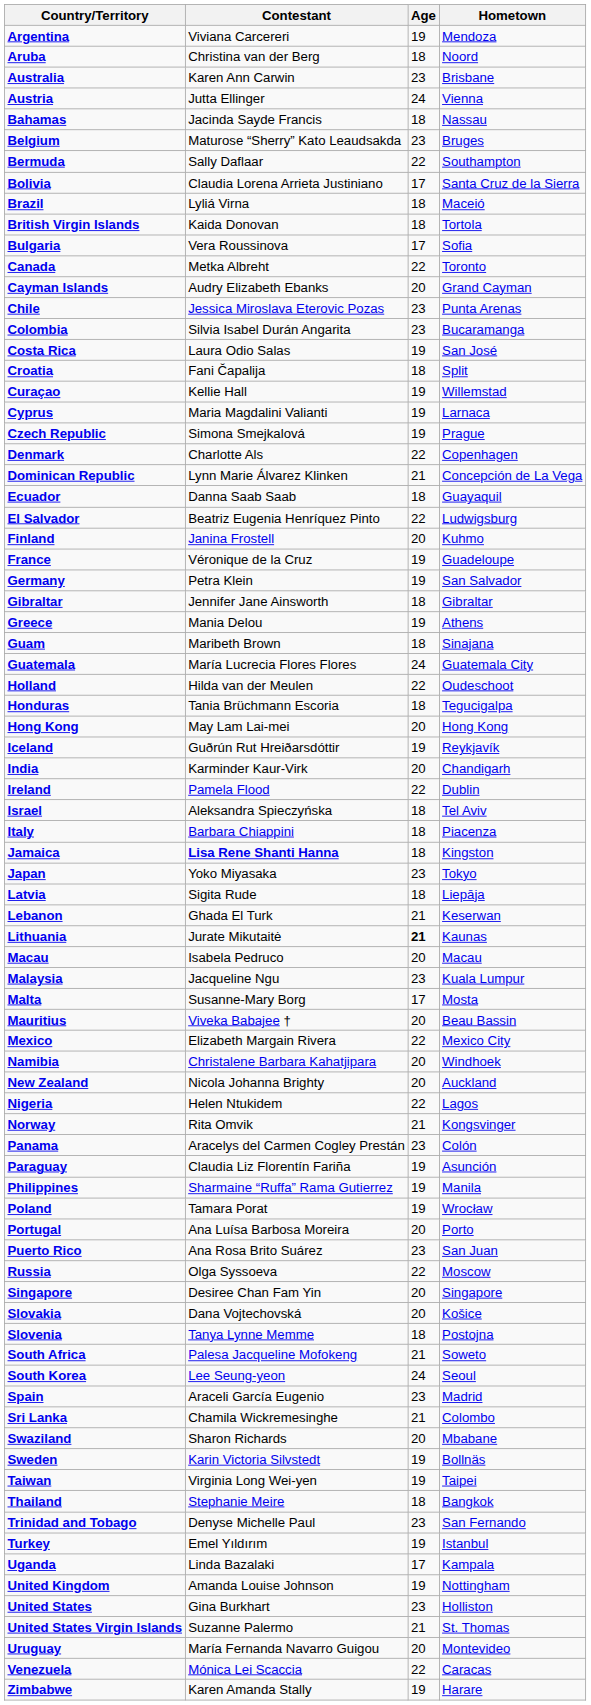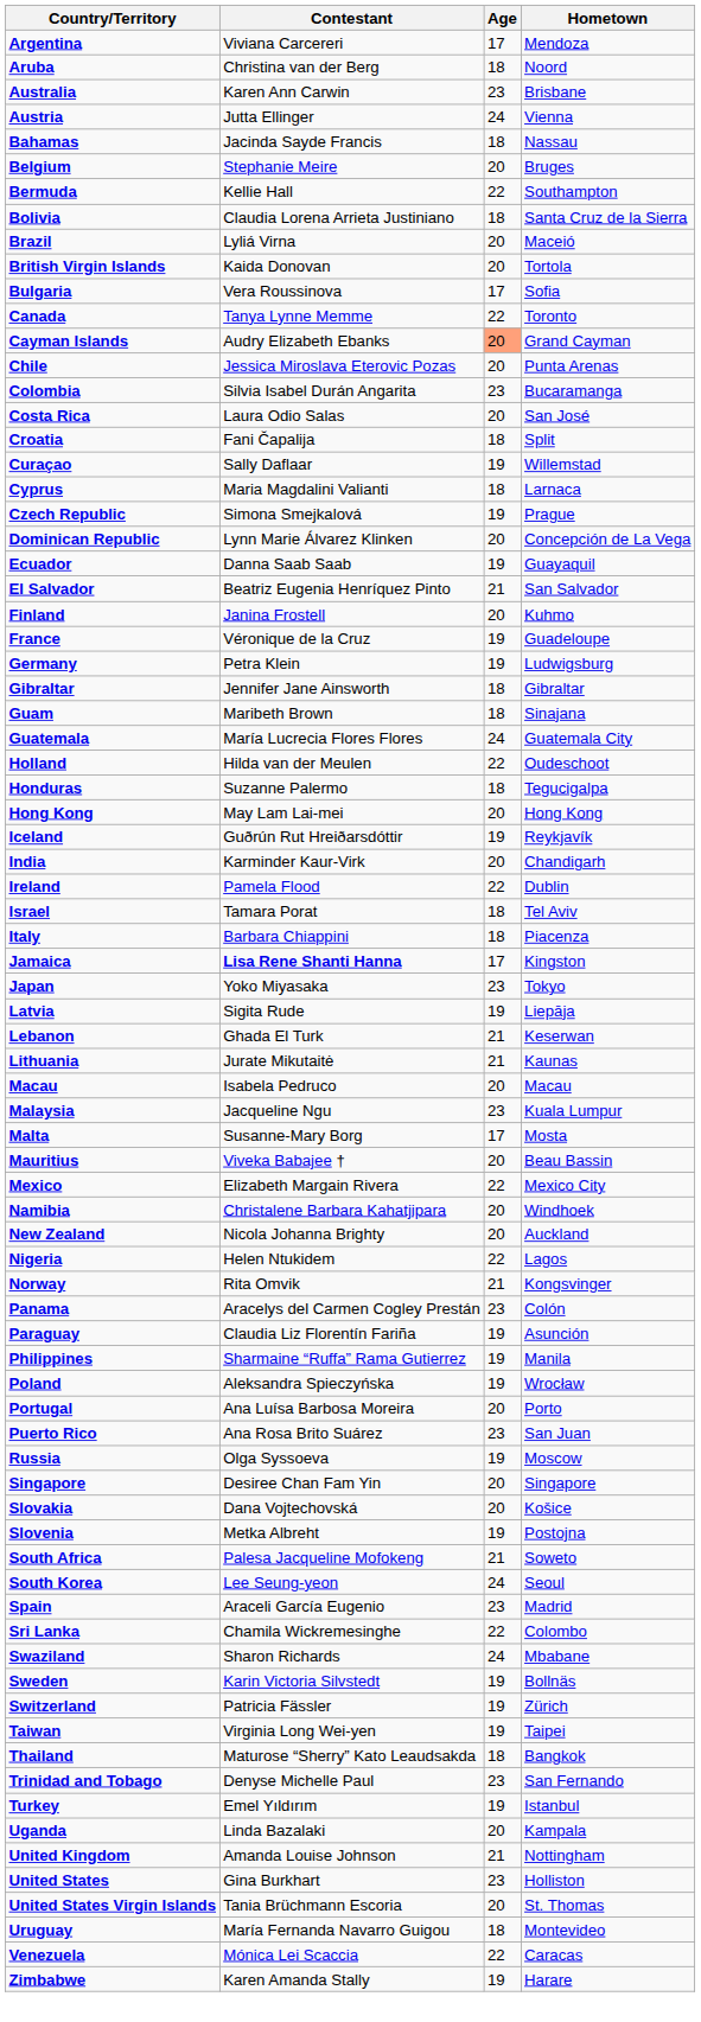Argentina | Age: 19 -> 17
Belgium | Contestant: Maturose “Sherry” Kato Leaudsakda -> Stephanie Meire
Belgium | Age: 23 -> 20
Bermuda | Contestant: Sally Daflaar -> Kellie Hall
Bolivia | Age: 17 -> 18
Brazil | Age: 18 -> 20
British Virgin Islands | Age: 18 -> 20
Canada | Contestant: Metka Albreht -> Tanya Lynne Memme
Cayman Islands | Age: no background -> lightsalmon background
Chile | Age: 23 -> 20
Costa Rica | Age: 19 -> 20
Curaçao | Contestant: Kellie Hall -> Sally Daflaar
Cyprus | Age: 19 -> 18
- row: Denmark | Charlotte Als | 22 | Copenhagen
Dominican Republic | Age: 21 -> 20
Ecuador | Age: 18 -> 19
El Salvador | Age: 22 -> 21
El Salvador | Hometown: Ludwigsburg -> San Salvador
Germany | Hometown: San Salvador -> Ludwigsburg
- row: Greece | Mania Delou | 19 | Athens
Honduras | Contestant: Tania Brüchmann Escoria -> Suzanne Palermo
Israel | Contestant: Aleksandra Spieczyńska -> Tamara Porat
Jamaica | Age: 18 -> 17
Latvia | Age: 18 -> 19
Lithuania | Age: bold -> normal
Poland | Contestant: Tamara Porat -> Aleksandra Spieczyńska
Russia | Age: 22 -> 19
Slovenia | Contestant: Tanya Lynne Memme -> Metka Albreht
Slovenia | Age: 18 -> 19
Sri Lanka | Age: 21 -> 22
Swaziland | Age: 20 -> 24
+ row: Switzerland | Patricia Fässler | 19 | Zürich
Thailand | Contestant: Stephanie Meire -> Maturose “Sherry” Kato Leaudsakda
Uganda | Age: 17 -> 20
United Kingdom | Age: 19 -> 21
United States Virgin Islands | Contestant: Suzanne Palermo -> Tania Brüchmann Escoria
United States Virgin Islands | Age: 21 -> 20
Uruguay | Age: 20 -> 18
